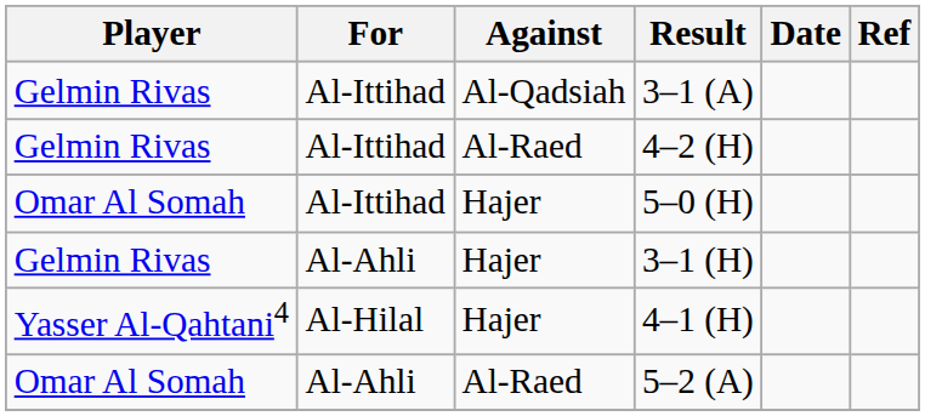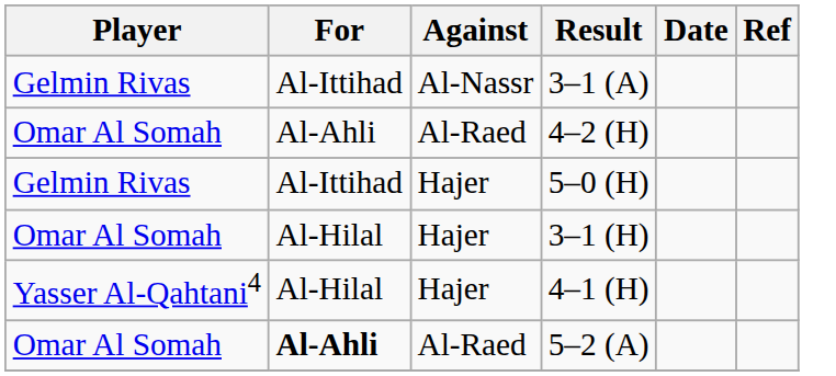3–1 (A) | Against: Al-Qadsiah -> Al-Nassr
4–2 (H) | Player: Gelmin Rivas -> Omar Al Somah
4–2 (H) | For: Al-Ittihad -> Al-Ahli
5–0 (H) | Player: Omar Al Somah -> Gelmin Rivas
3–1 (H) | Player: Gelmin Rivas -> Omar Al Somah
3–1 (H) | For: Al-Ahli -> Al-Hilal
5–2 (A) | For: normal -> bold
